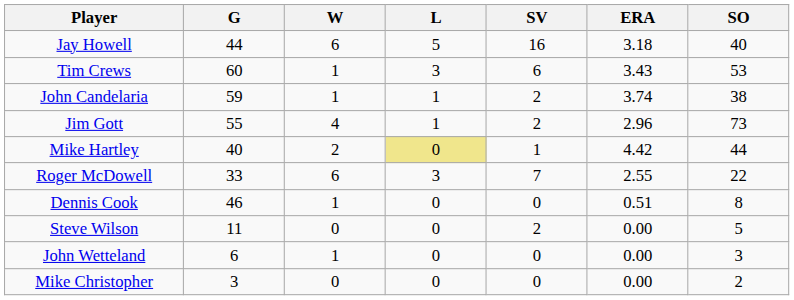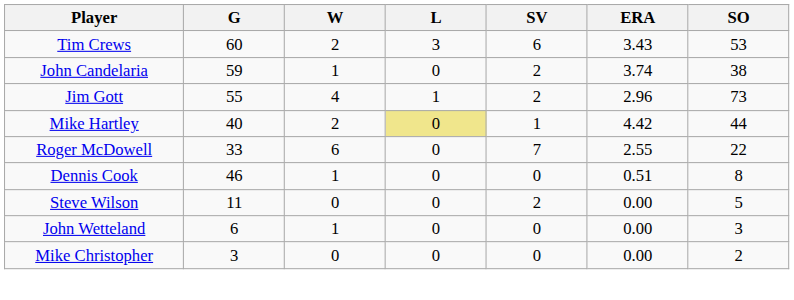- row: Jay Howell | 44 | 6 | 5 | 16 | 3.18 | 40
Tim Crews | W: 1 -> 2
John Candelaria | L: 1 -> 0
Roger McDowell | L: 3 -> 0
